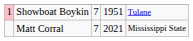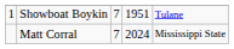Showboat Boykin | column 1: pink background -> no background
Matt Corral | column 4: 2021 -> 2024
